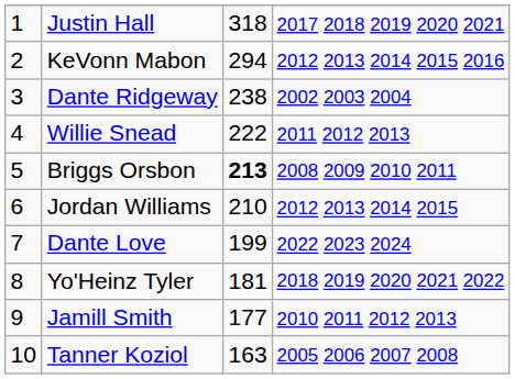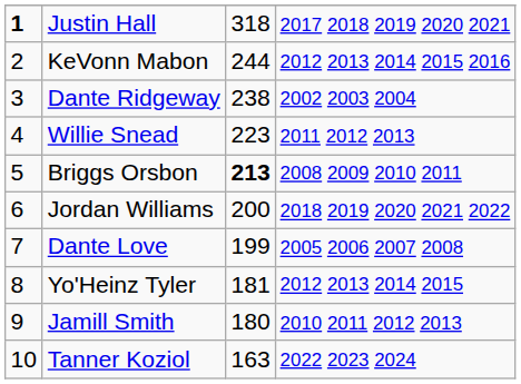Justin Hall | column 1: normal -> bold
KeVonn Mabon | column 3: 294 -> 244
Willie Snead | column 3: 222 -> 223
Jordan Williams | column 3: 210 -> 200
Jordan Williams | column 4: 2012 2013 2014 2015 -> 2018 2019 2020 2021 2022
Dante Love | column 4: 2022 2023 2024 -> 2005 2006 2007 2008
Yo'Heinz Tyler | column 4: 2018 2019 2020 2021 2022 -> 2012 2013 2014 2015
Jamill Smith | column 3: 177 -> 180
Tanner Koziol | column 4: 2005 2006 2007 2008 -> 2022 2023 2024
